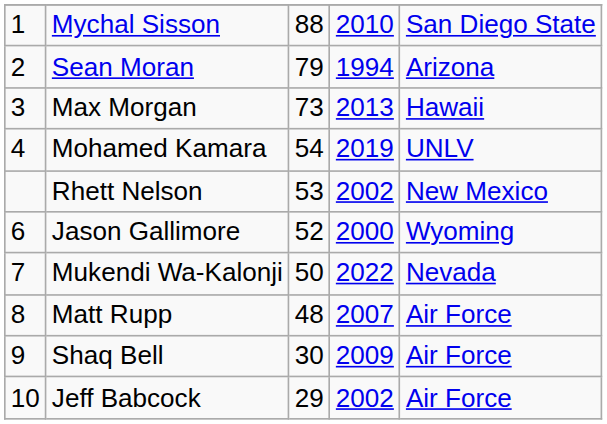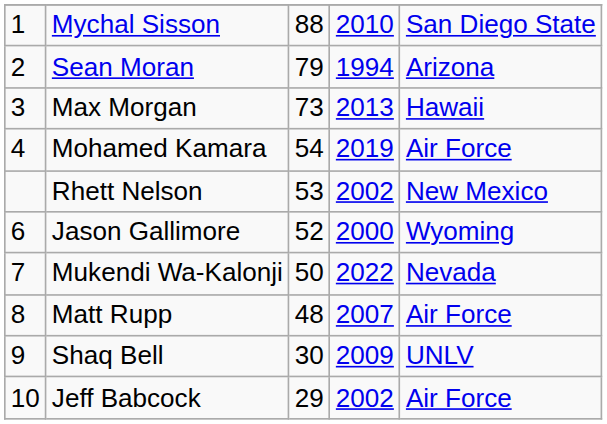Mohamed Kamara | column 5: UNLV -> Air Force
Shaq Bell | column 5: Air Force -> UNLV
